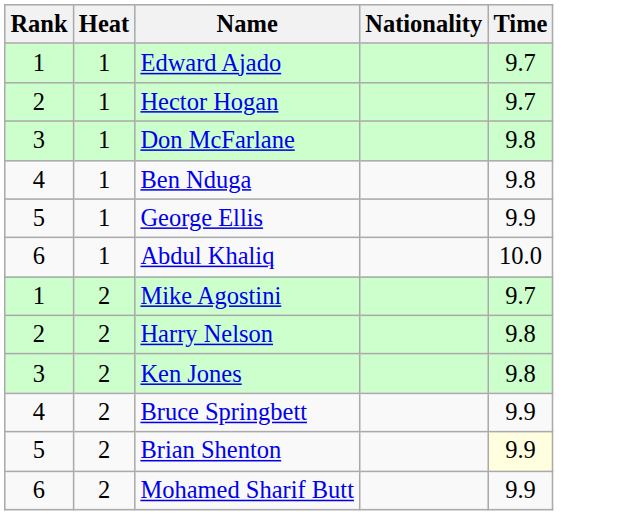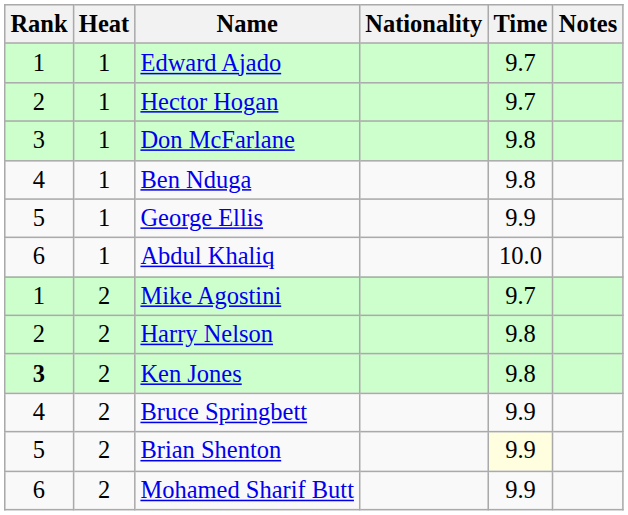+ column: Notes
Ken Jones | Rank: normal -> bold
